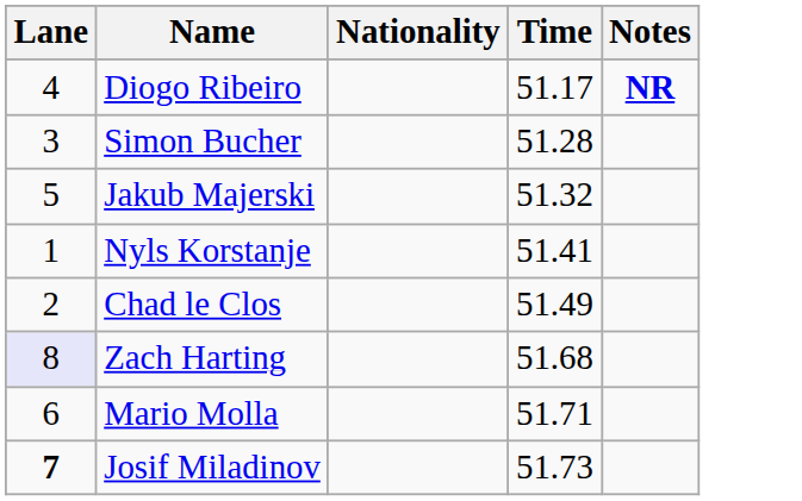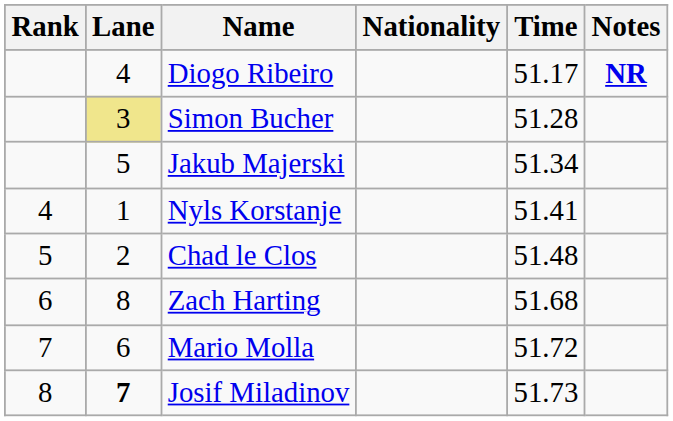+ column: Rank | 4 | 5 | 6 | 7 | 8
Simon Bucher | Lane: no background -> khaki background
Jakub Majerski | Time: 51.32 -> 51.34
Chad le Clos | Time: 51.49 -> 51.48
Zach Harting | Lane: lavender background -> no background
Mario Molla | Time: 51.71 -> 51.72
